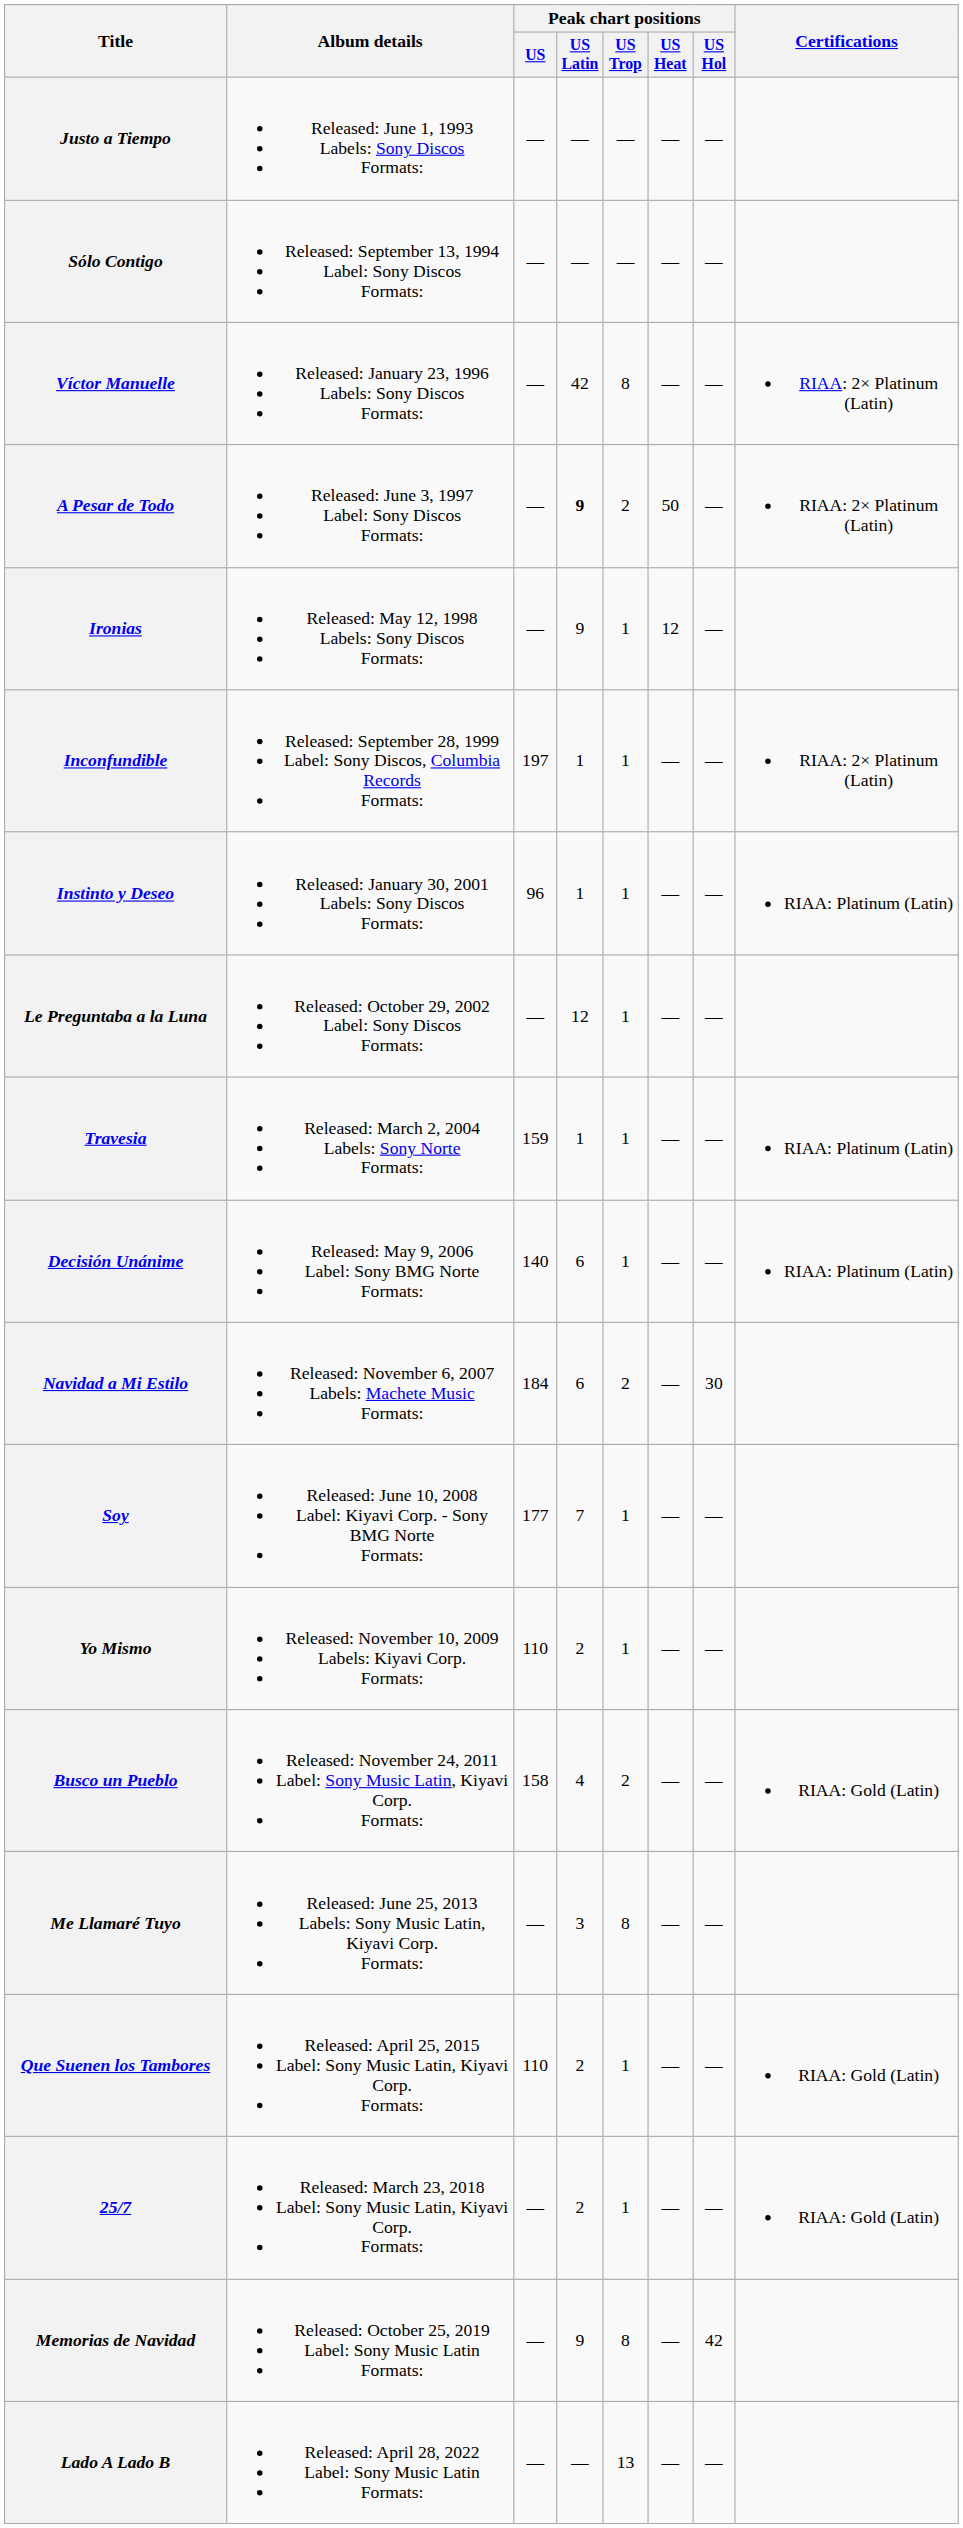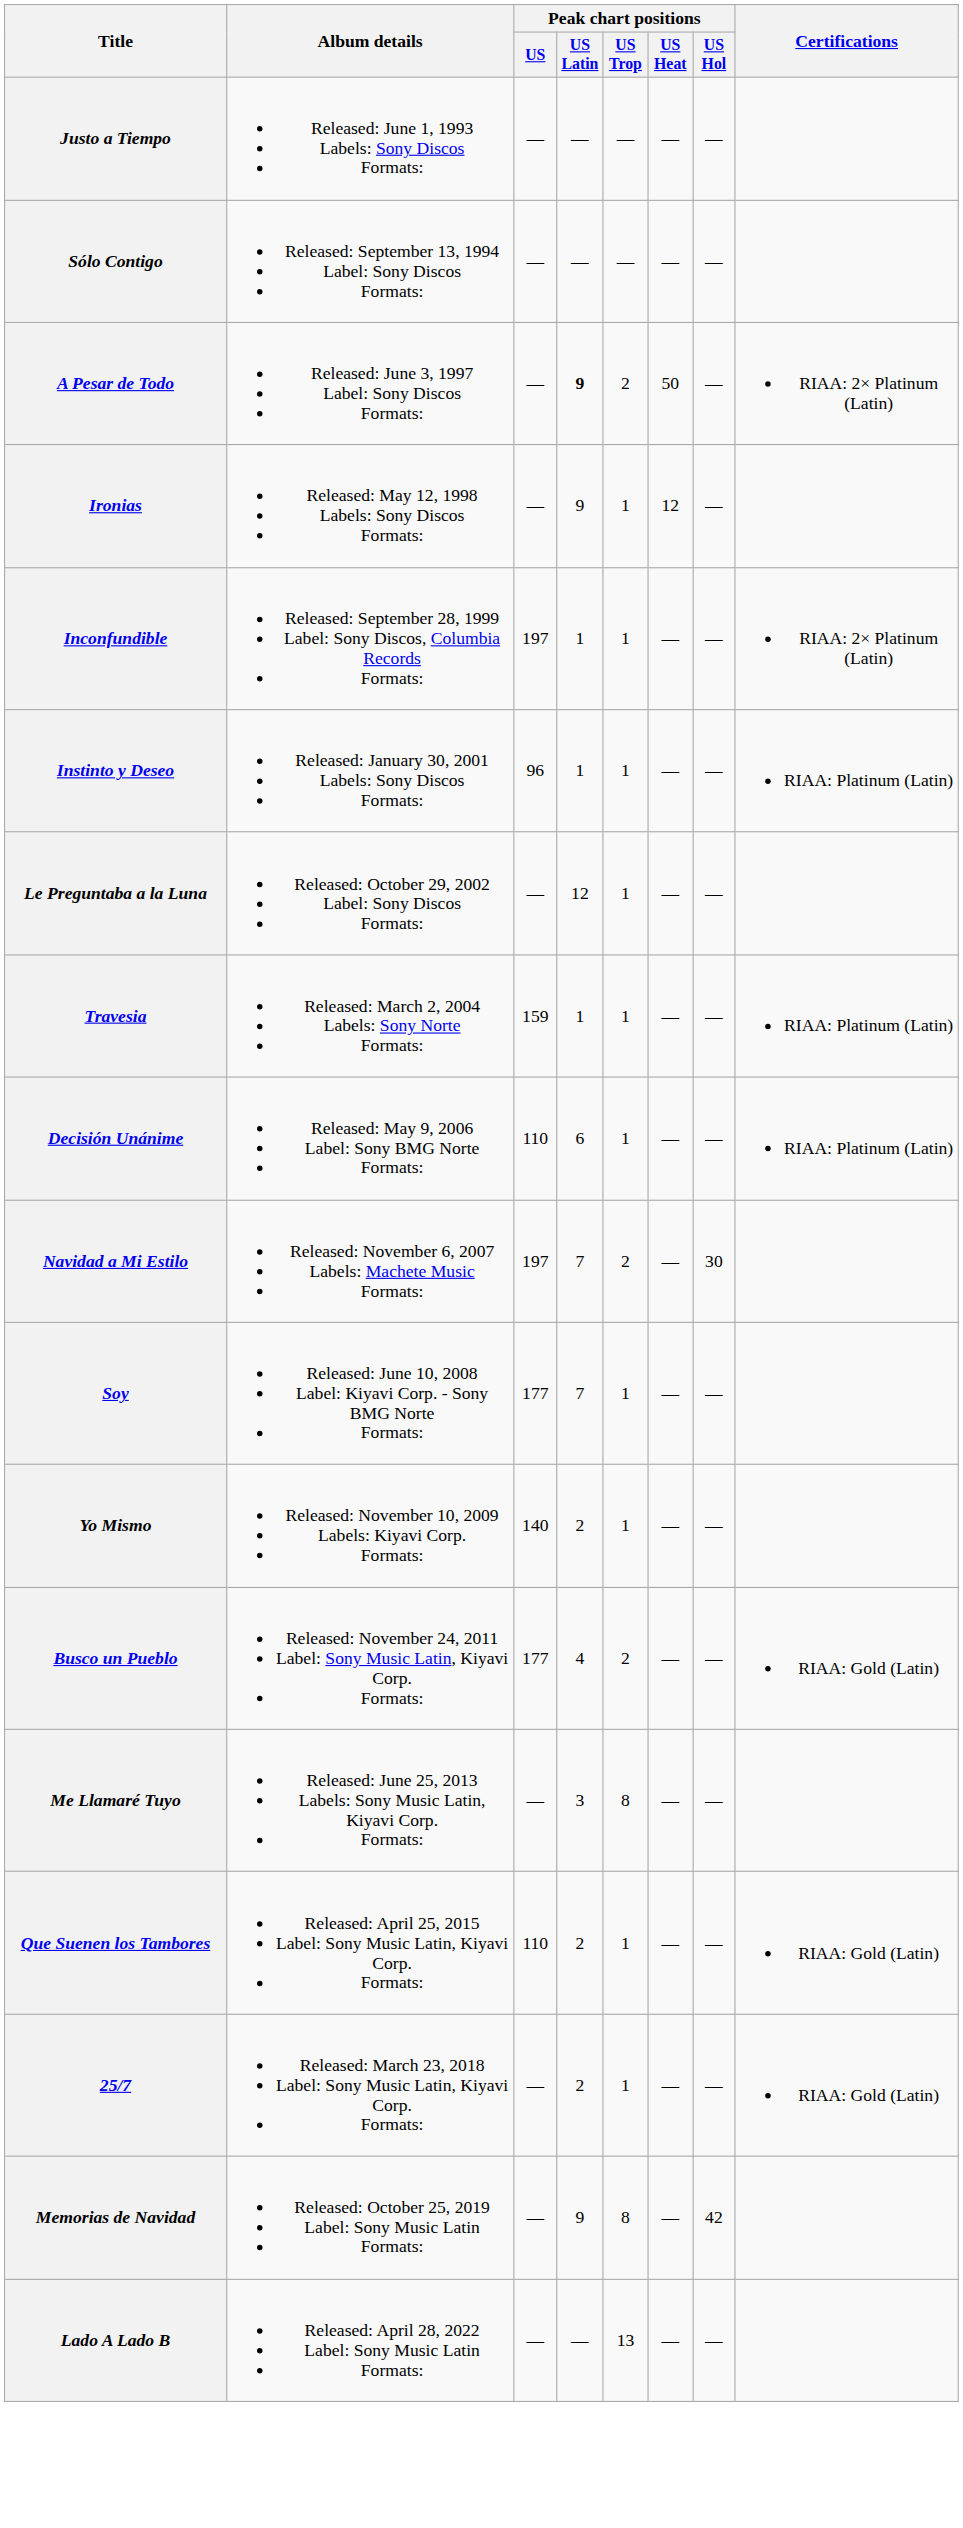- row: Víctor Manuelle | Released: January 23, 1996 Labels: Sony Discos Formats: | — | 42 | 8 | — | — | RIAA: 2× Platinum (Latin)
Decisión Unánime | Peak chart positions / US: 140 -> 110
Navidad a Mi Estilo | Peak chart positions / US: 184 -> 197
Navidad a Mi Estilo | Peak chart positions / US Latin: 6 -> 7
Yo Mismo | Peak chart positions / US: 110 -> 140
Busco un Pueblo | Peak chart positions / US: 158 -> 177
